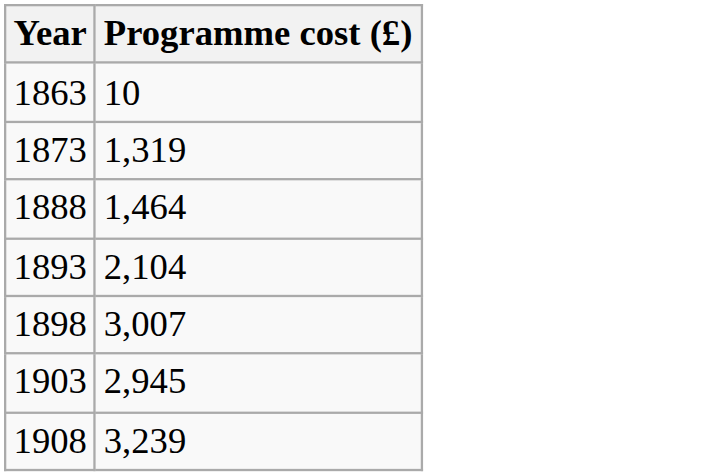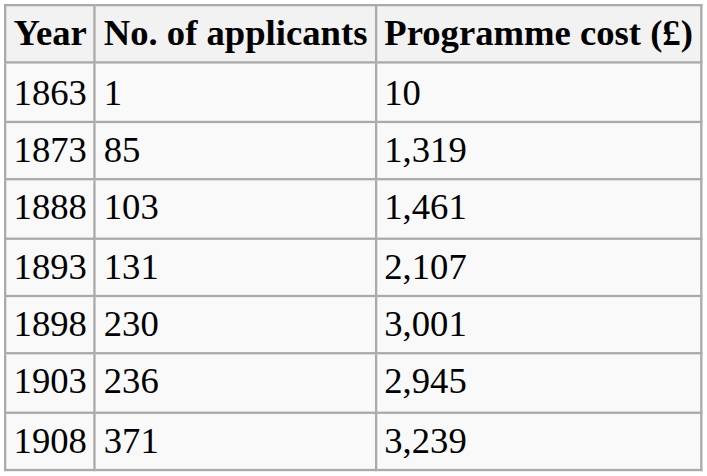+ column: No. of applicants | 1 | 85 | 103 | 131 | 230 | 236 | 371
1888 | Programme cost (£): 1,464 -> 1,461
1893 | Programme cost (£): 2,104 -> 2,107
1898 | Programme cost (£): 3,007 -> 3,001
